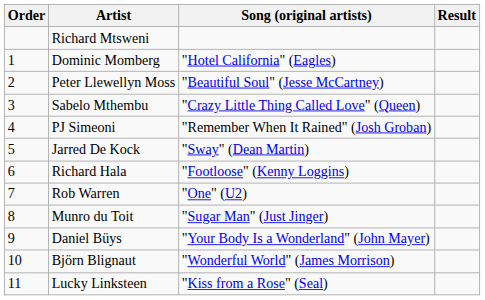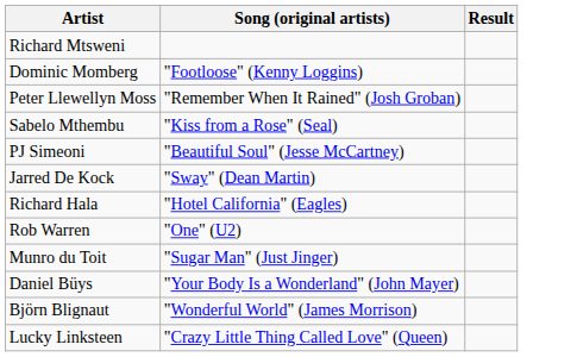- column: Order | 1 | 2 | 3 | 4 | 5 | 6 | 7 | 8 | 9 | 10 | 11
Dominic Momberg | Song (original artists): "Hotel California" (Eagles) -> "Footloose" (Kenny Loggins)
Peter Llewellyn Moss | Song (original artists): "Beautiful Soul" (Jesse McCartney) -> "Remember When It Rained" (Josh Groban)
Sabelo Mthembu | Song (original artists): "Crazy Little Thing Called Love" (Queen) -> "Kiss from a Rose" (Seal)
PJ Simeoni | Song (original artists): "Remember When It Rained" (Josh Groban) -> "Beautiful Soul" (Jesse McCartney)
Richard Hala | Song (original artists): "Footloose" (Kenny Loggins) -> "Hotel California" (Eagles)
Lucky Linksteen | Song (original artists): "Kiss from a Rose" (Seal) -> "Crazy Little Thing Called Love" (Queen)
